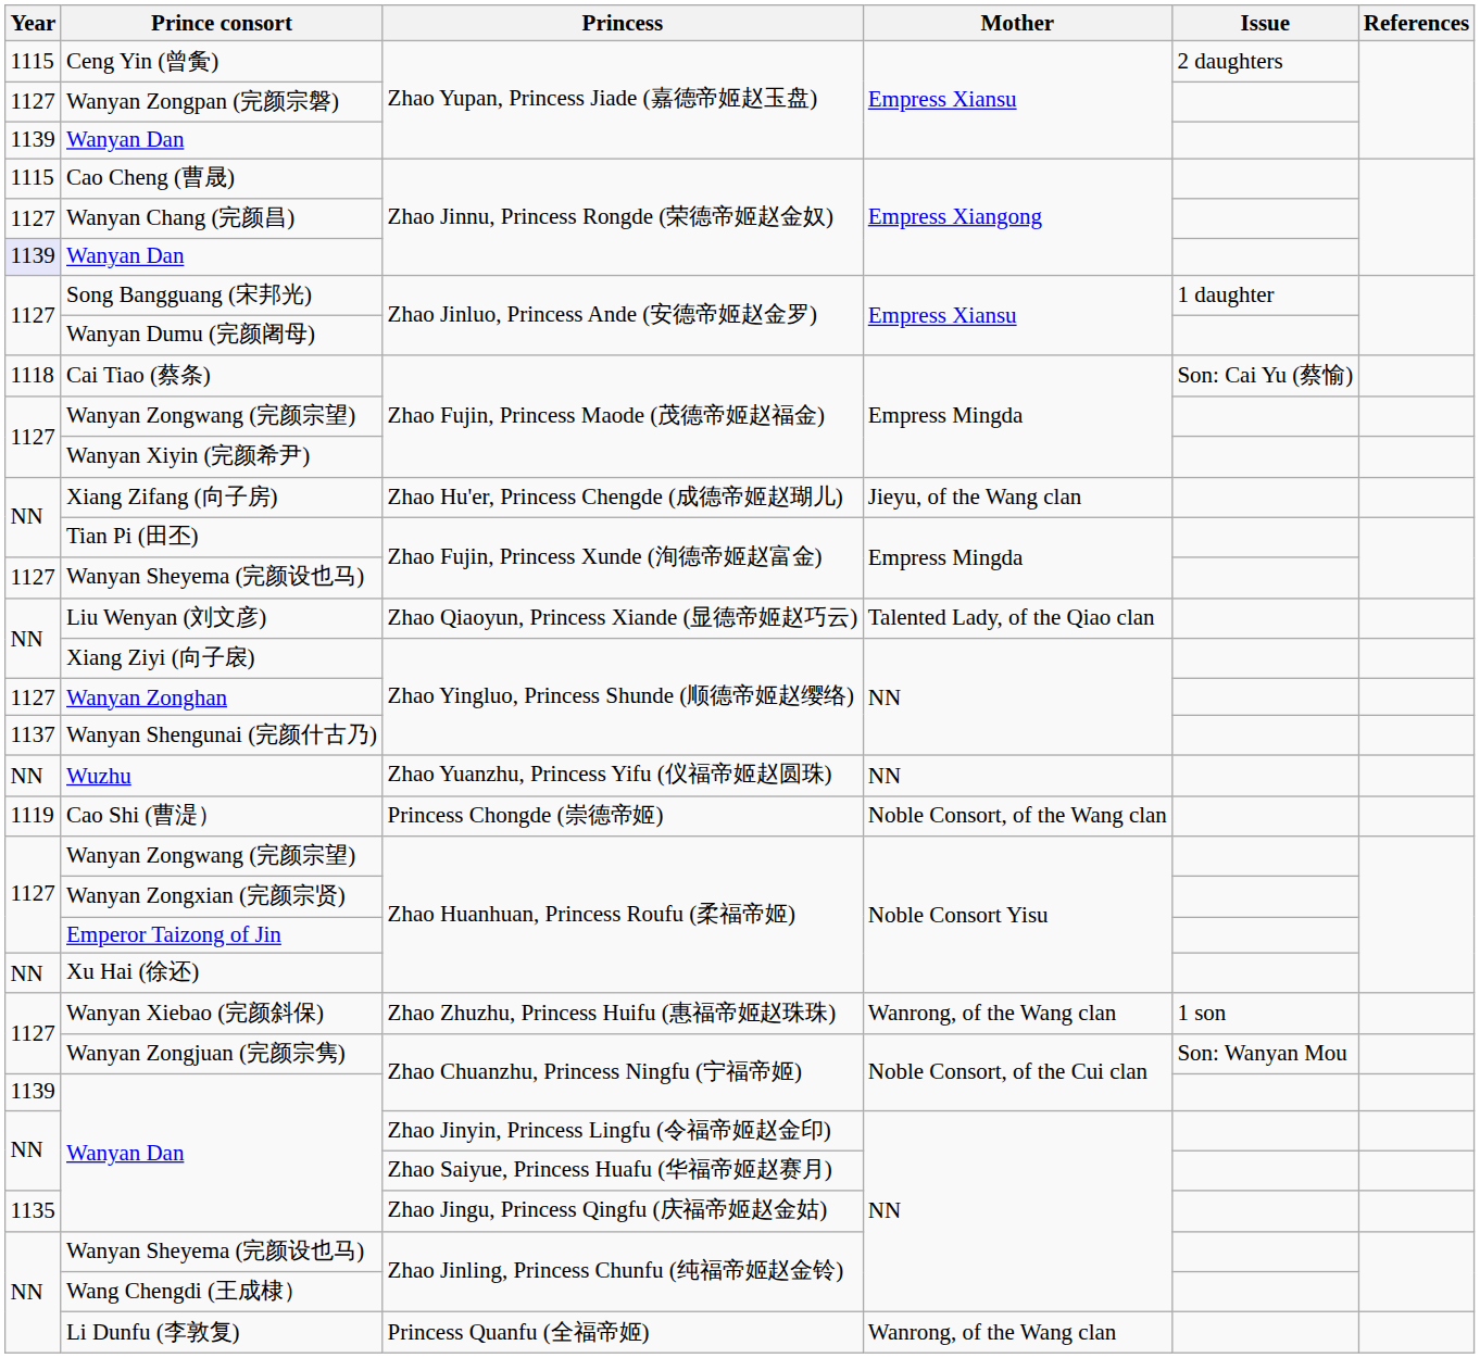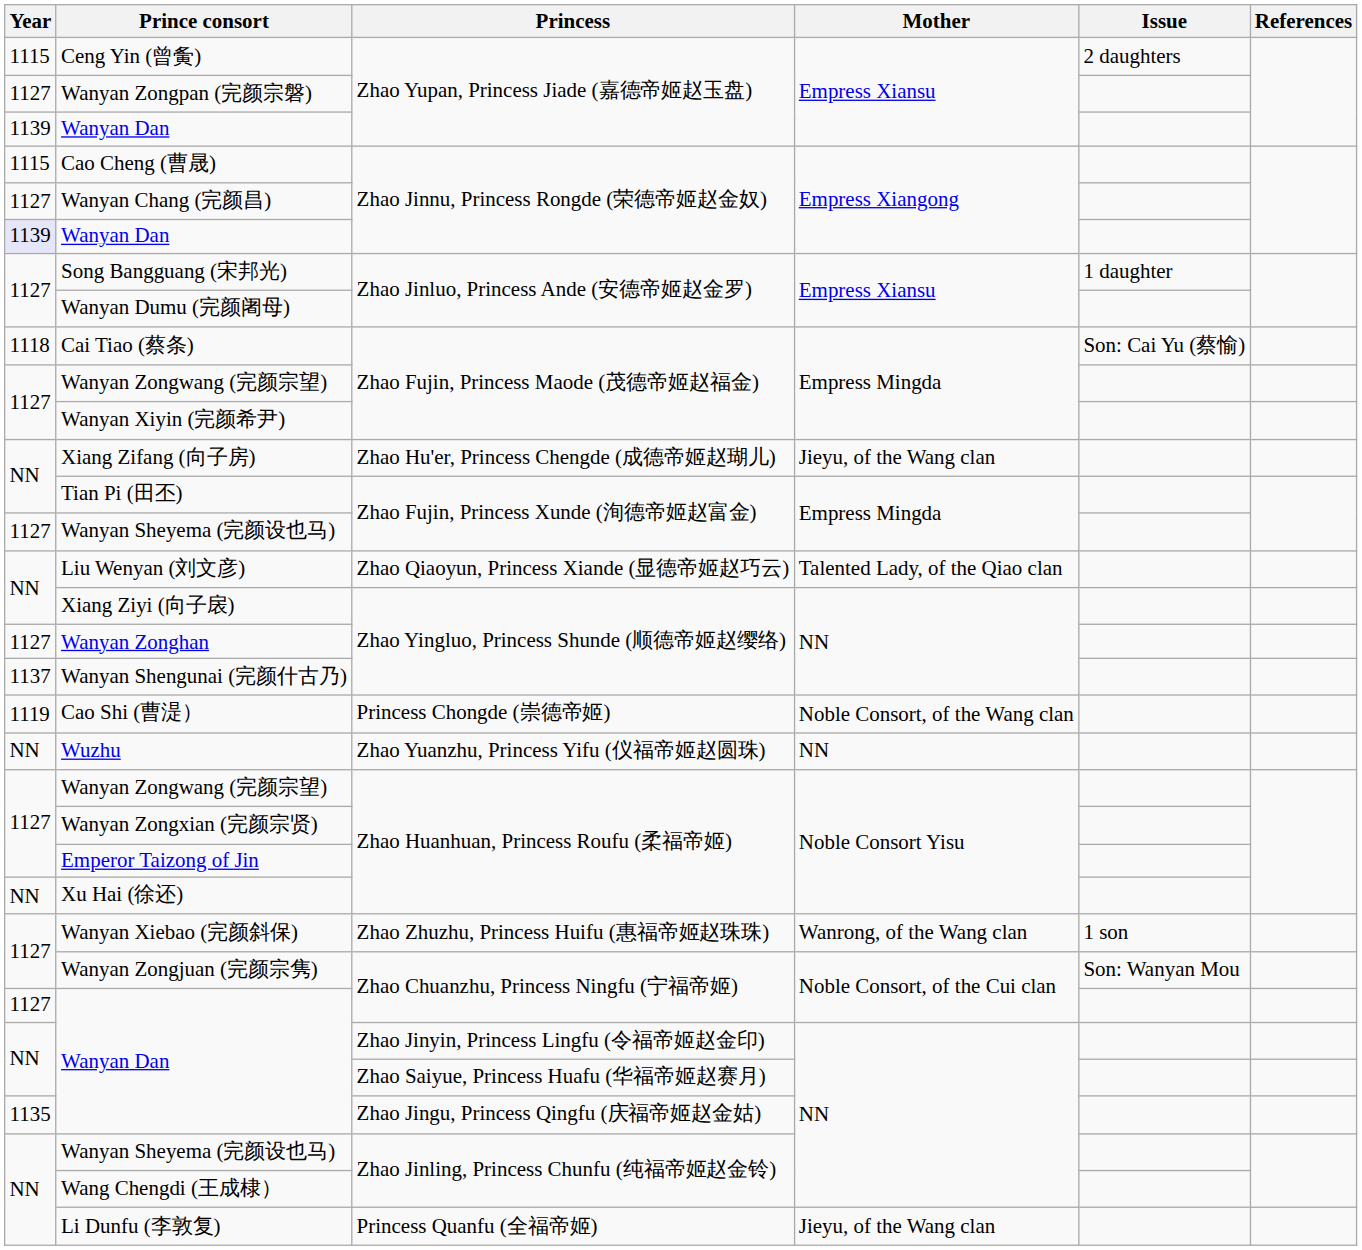rows swapped: Cao Shi (曹湜） <-> Wuzhu
Wanyan Dan / Zhao Chuanzhu, Princess Ningfu (宁福帝姬) | Year: 1139 -> 1127
Li Dunfu (李敦复) | Mother: Wanrong, of the Wang clan -> Jieyu, of the Wang clan
